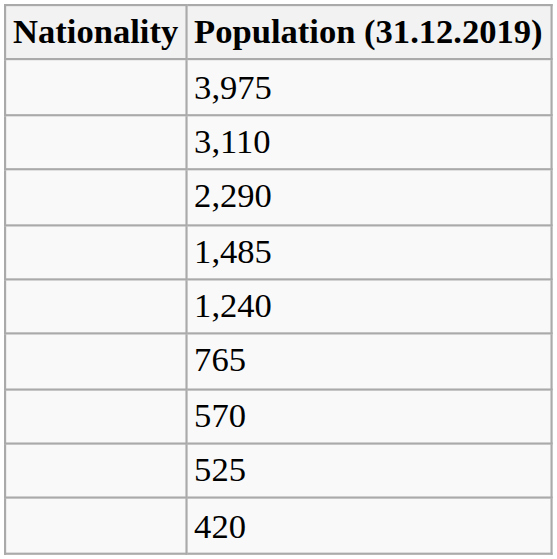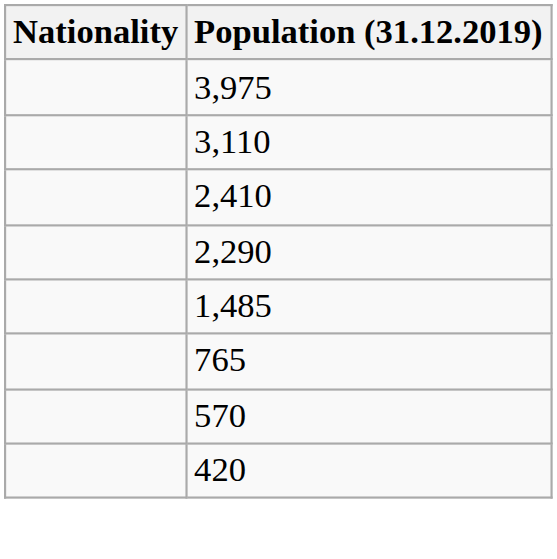+ row: 2,410
- row: 1,240
- row: 525
